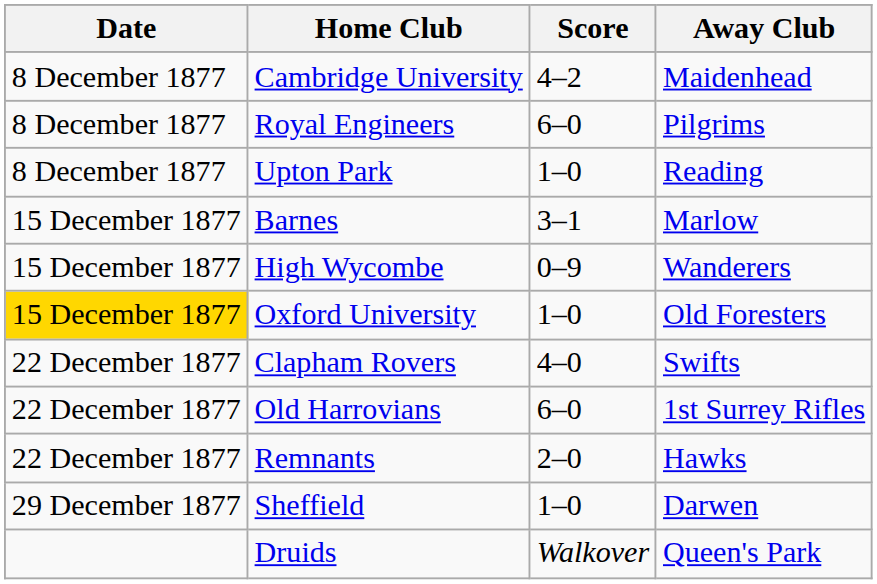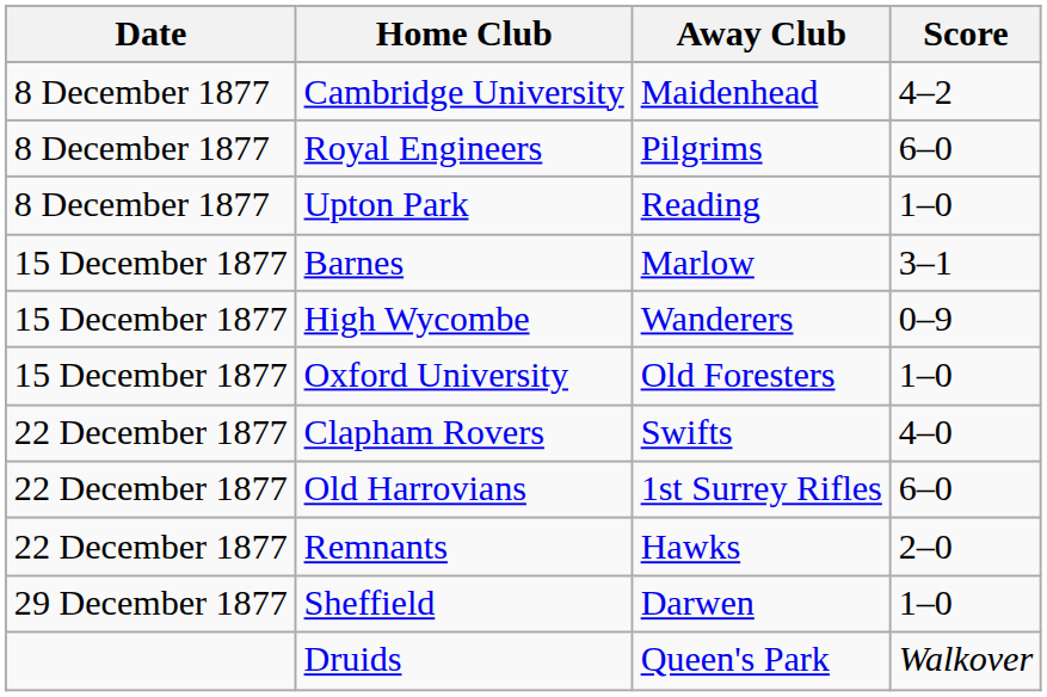columns swapped: Score <-> Away Club
Oxford University | Date: gold background -> no background
